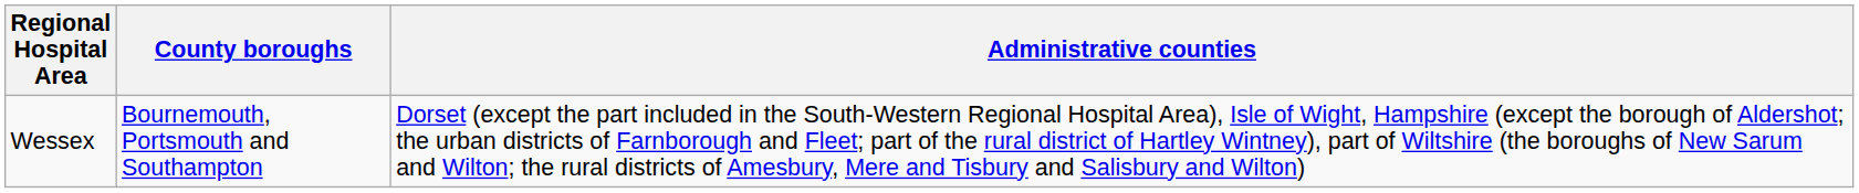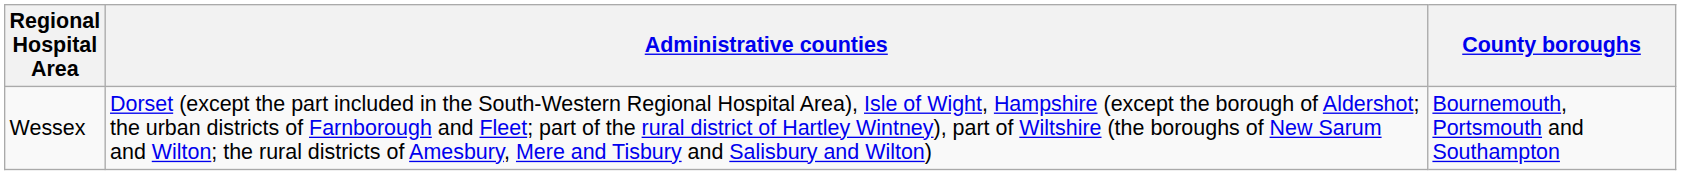columns swapped: Administrative counties <-> County boroughs
